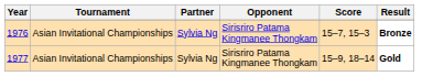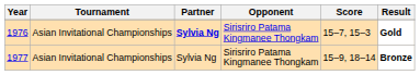1976 | Partner: normal -> bold
1976 | Result: Bronze -> Gold
1977 | Result: Gold -> Bronze
